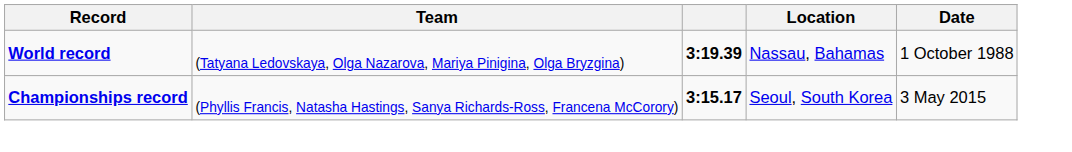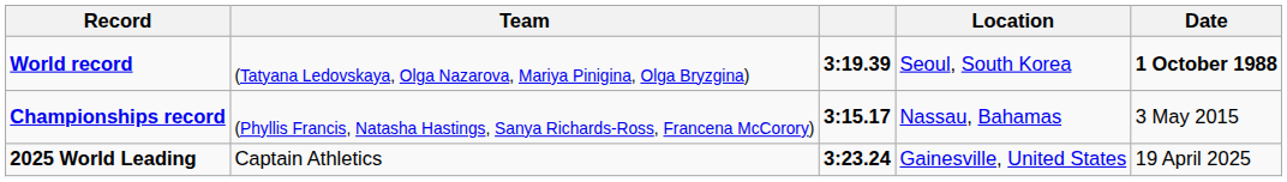World record | Location: Nassau, Bahamas -> Seoul, South Korea
World record | Date: normal -> bold
Championships record | Location: Seoul, South Korea -> Nassau, Bahamas
+ row: 2025 World Leading | Captain Athletics | 3:23.24 | Gainesville, United States | 19 April 2025
